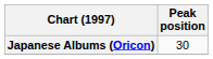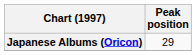Japanese Albums (Oricon) | Peak position: 30 -> 29
